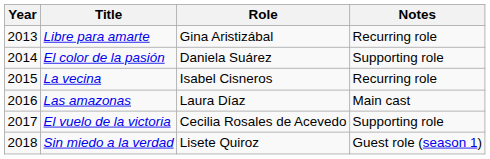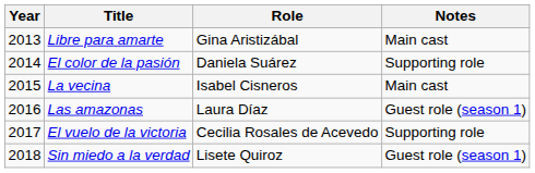Libre para amarte | Notes: Recurring role -> Main cast
La vecina | Notes: Recurring role -> Main cast
Las amazonas | Notes: Main cast -> Guest role (season 1)
